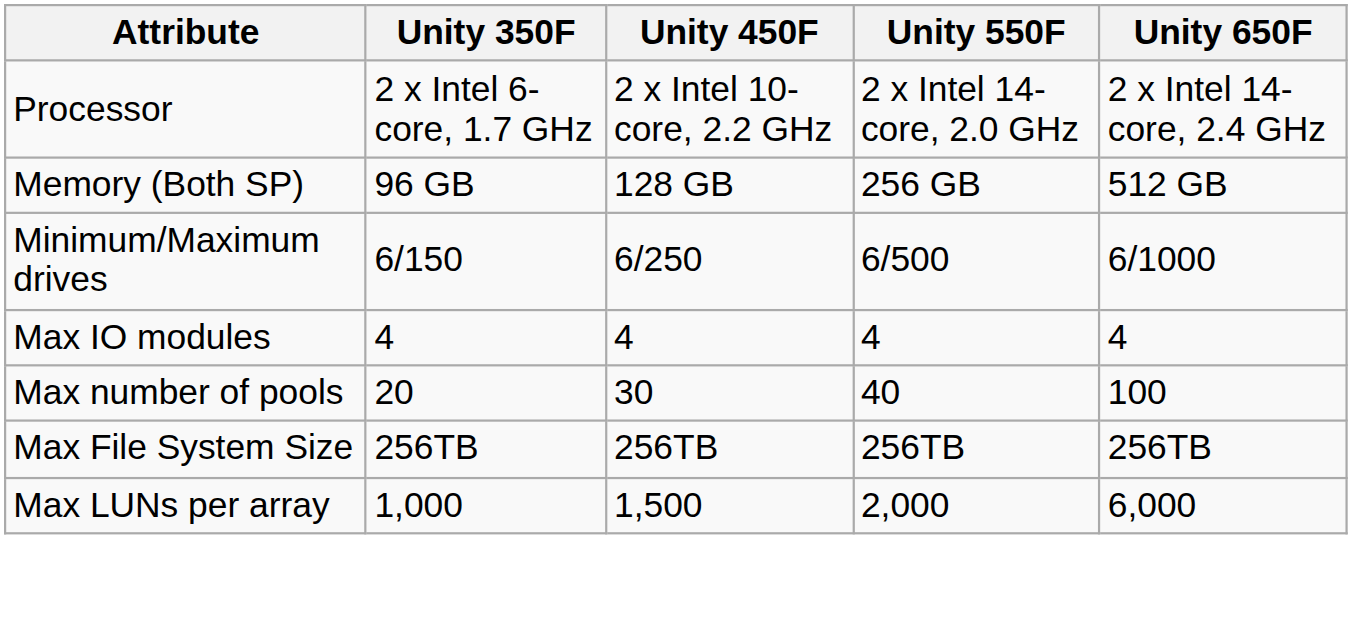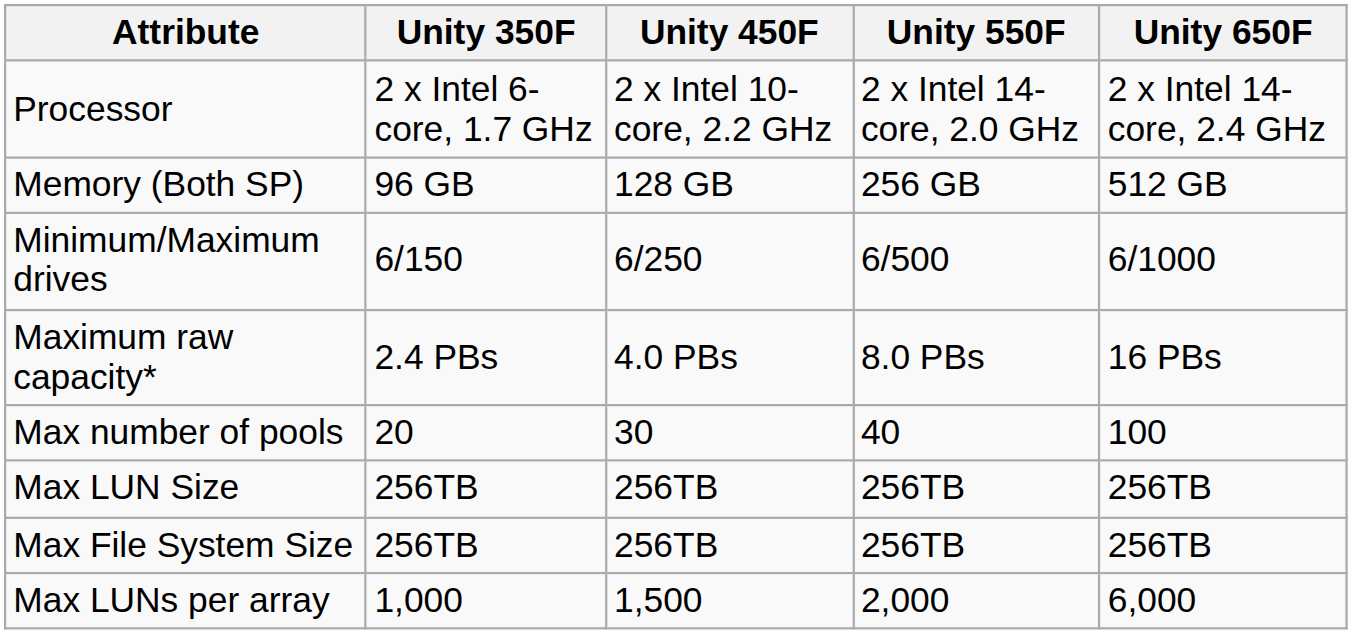+ row: Maximum raw capacity* | 2.4 PBs | 4.0 PBs | 8.0 PBs | 16 PBs
- row: Max IO modules | 4 | 4 | 4 | 4
+ row: Max LUN Size | 256TB | 256TB | 256TB | 256TB
